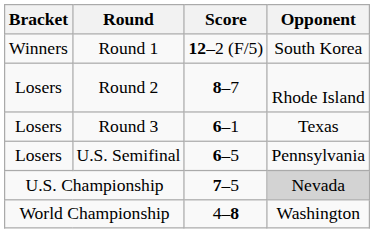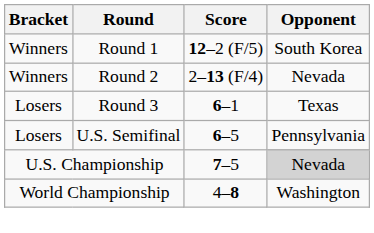+ row: Winners | Round 2 | 2–13 (F/4) | Nevada
- row: Losers | Round 2 | 8–7 | Rhode Island
